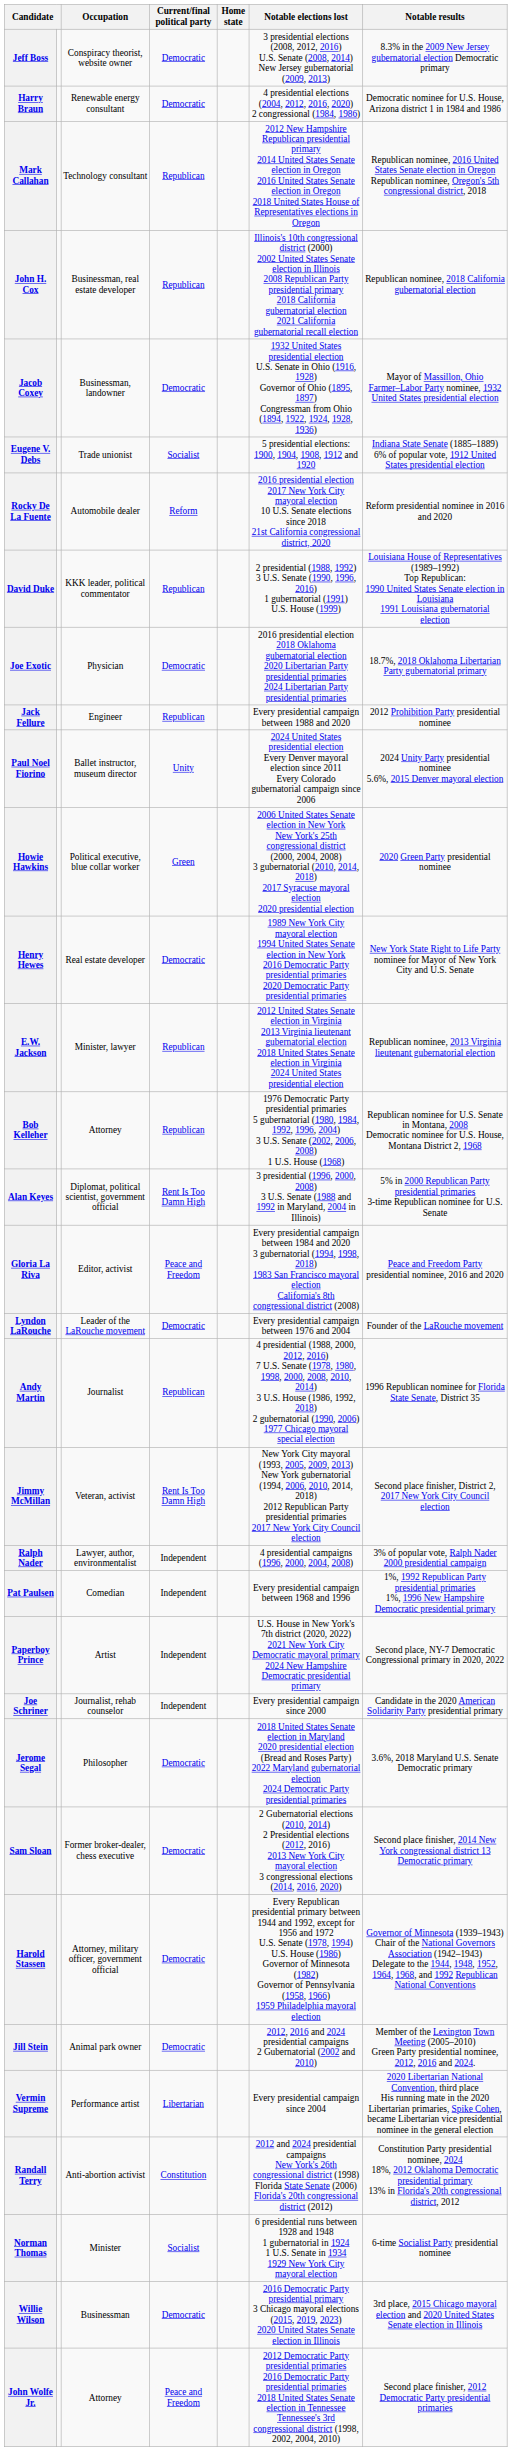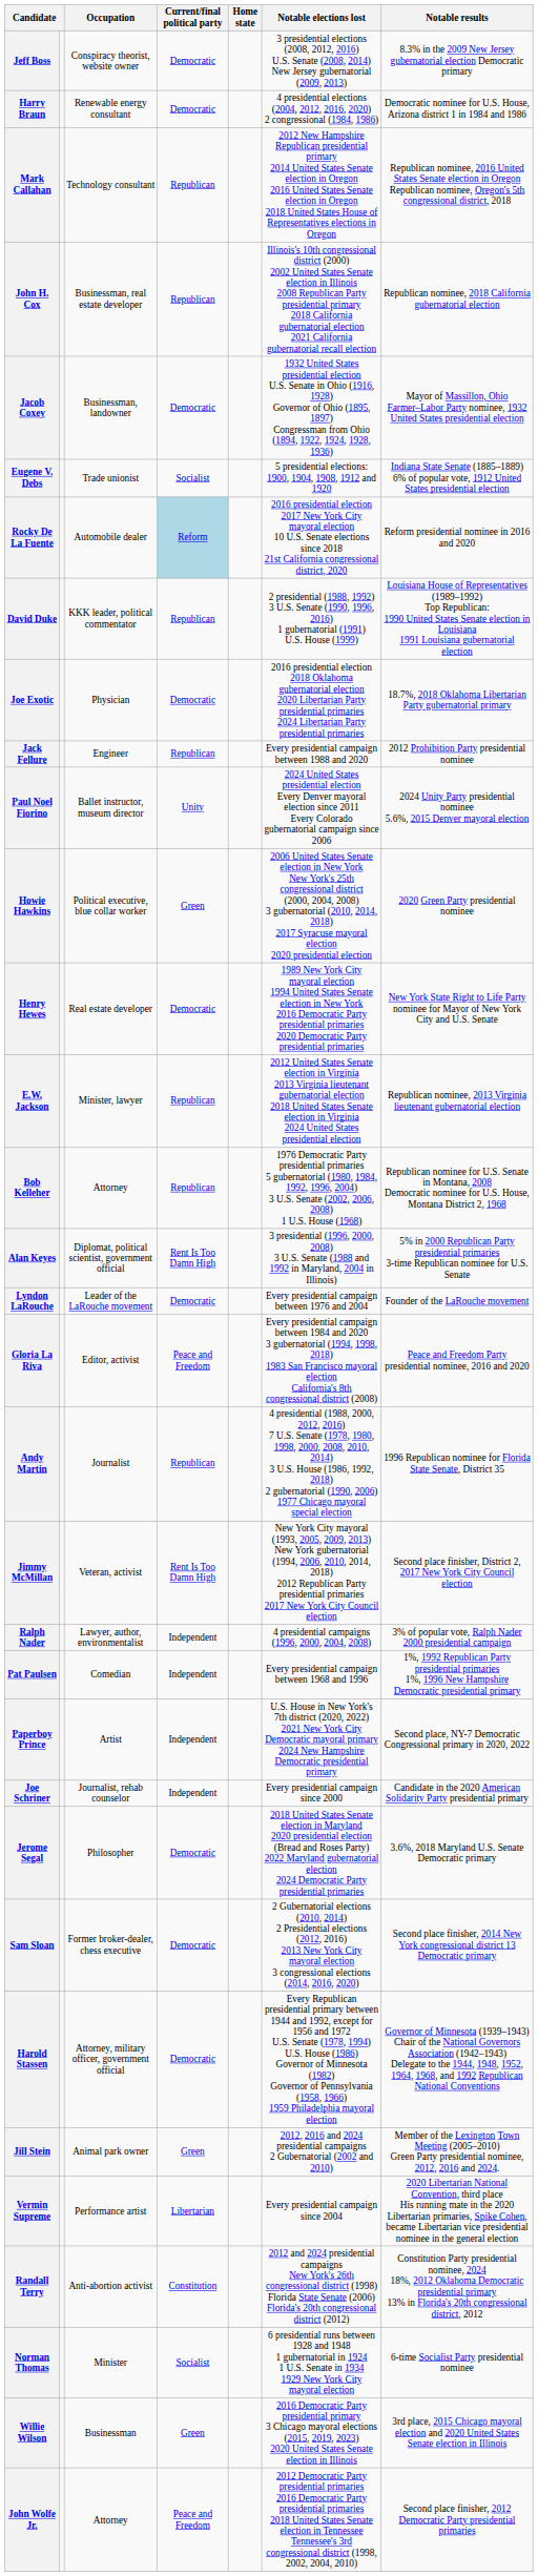Rocky De La Fuente | Current/final political party: no background -> lightblue background
rows swapped: Gloria La Riva <-> Lyndon LaRouche
Jill Stein | Current/final political party: Democratic -> Green
Willie Wilson | Current/final political party: Democratic -> Green
